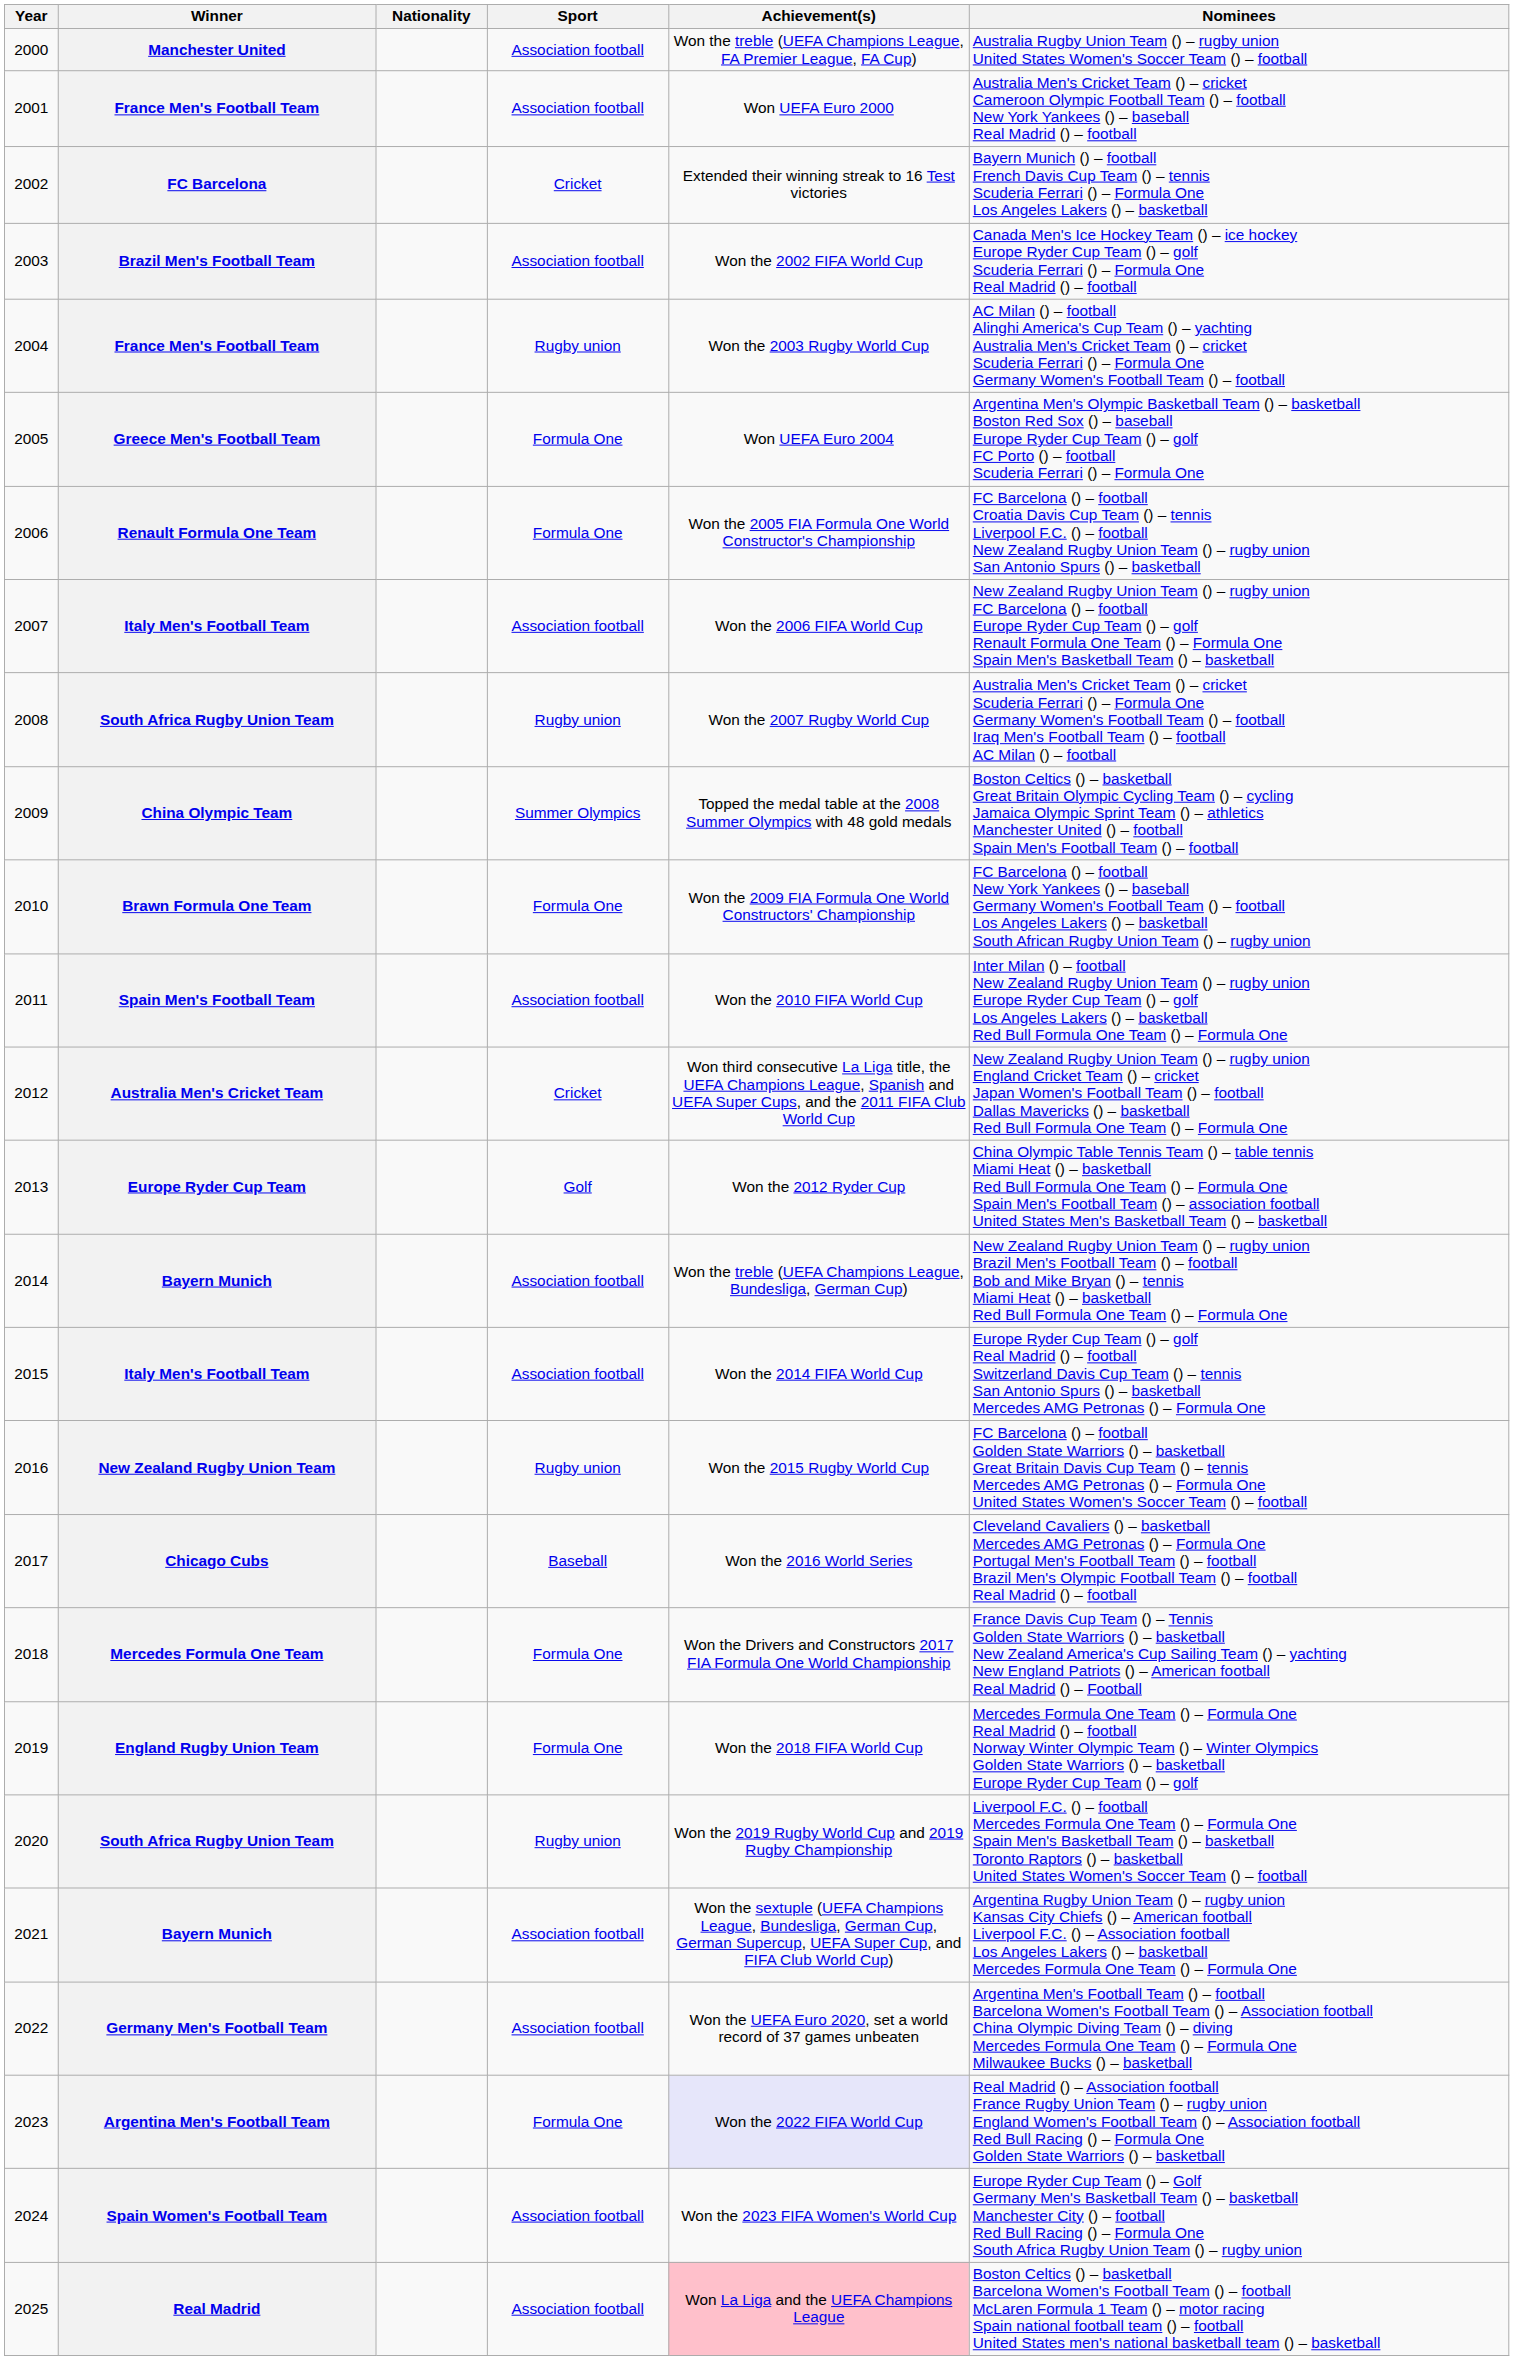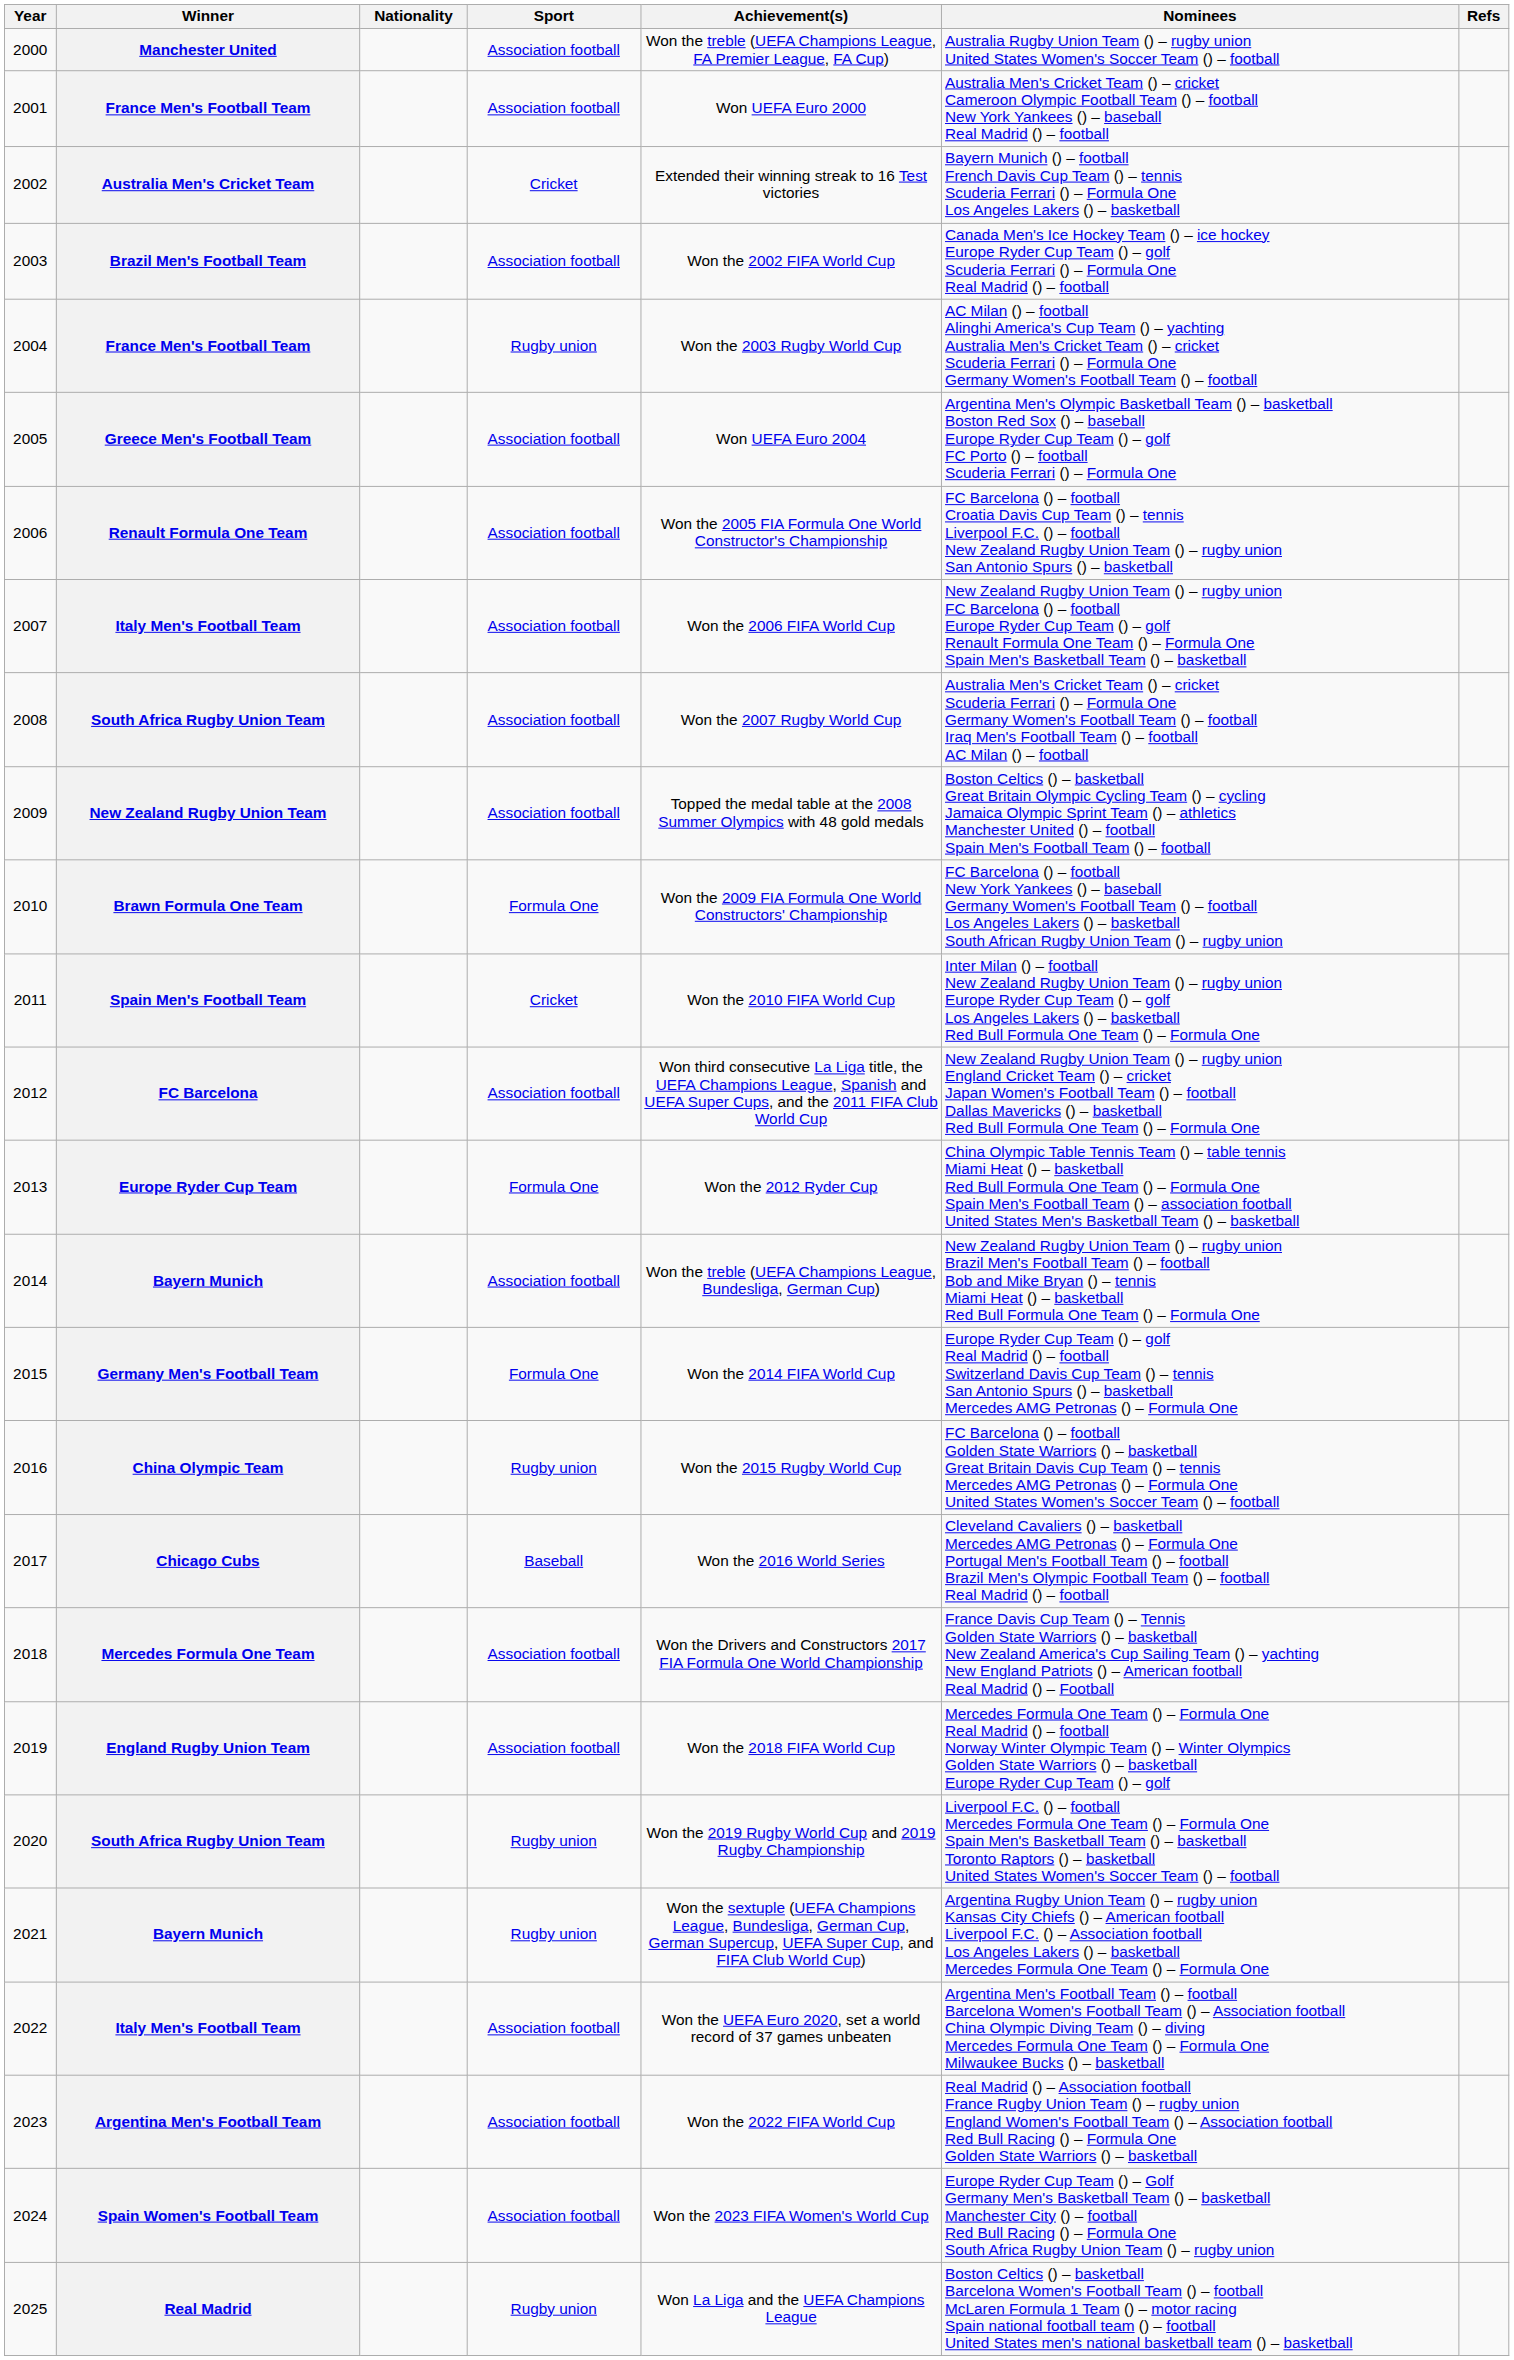+ column: Refs
2002 | Winner: FC Barcelona -> Australia Men's Cricket Team
2005 | Sport: Formula One -> Association football
2006 | Sport: Formula One -> Association football
2008 | Sport: Rugby union -> Association football
2009 | Winner: China Olympic Team -> New Zealand Rugby Union Team
2009 | Sport: Summer Olympics -> Association football
2011 | Sport: Association football -> Cricket
2012 | Winner: Australia Men's Cricket Team -> FC Barcelona
2012 | Sport: Cricket -> Association football
2013 | Sport: Golf -> Formula One
2015 | Winner: Italy Men's Football Team -> Germany Men's Football Team
2015 | Sport: Association football -> Formula One
2016 | Winner: New Zealand Rugby Union Team -> China Olympic Team
2018 | Sport: Formula One -> Association football
2019 | Sport: Formula One -> Association football
2021 | Sport: Association football -> Rugby union
2022 | Winner: Germany Men's Football Team -> Italy Men's Football Team
2023 | Sport: Formula One -> Association football
2023 | Achievement(s): lavender background -> no background
2025 | Sport: Association football -> Rugby union
2025 | Achievement(s): pink background -> no background
